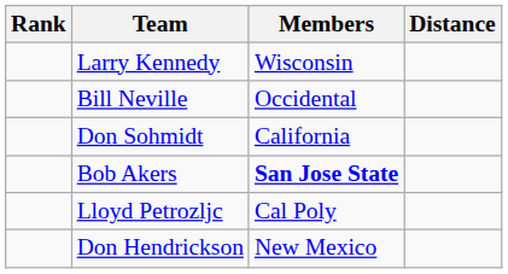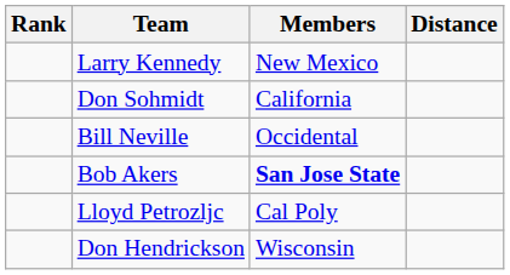Larry Kennedy | Members: Wisconsin -> New Mexico
rows swapped: Bill Neville <-> Don Sohmidt
Don Hendrickson | Members: New Mexico -> Wisconsin
